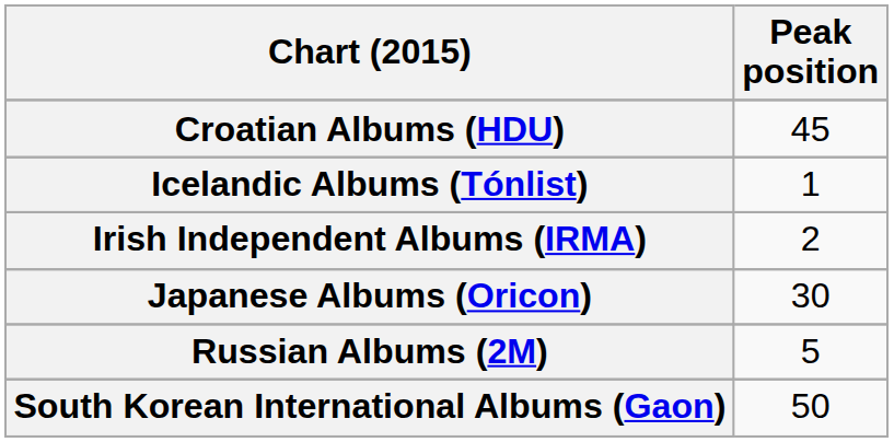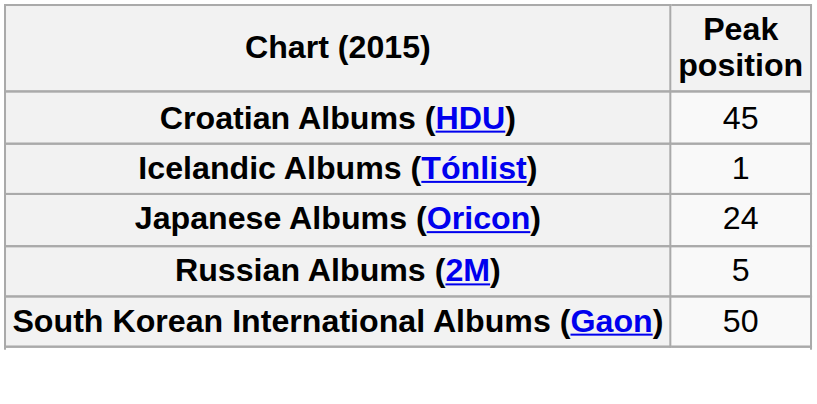- row: Irish Independent Albums (IRMA) | 2
Japanese Albums (Oricon) | Peak position: 30 -> 24
